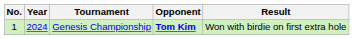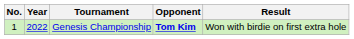Genesis Championship | Year: 2024 -> 2022
